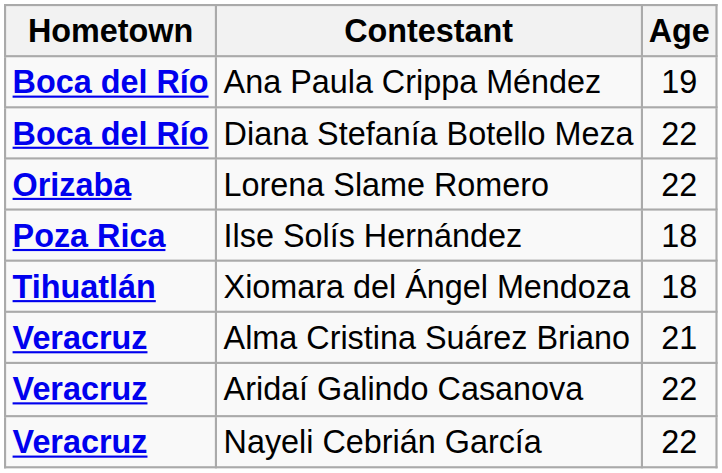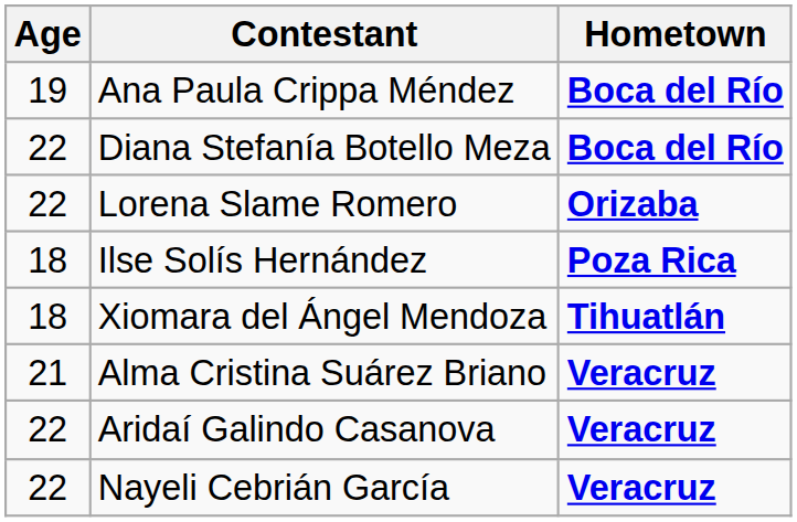columns swapped: Hometown <-> Age
